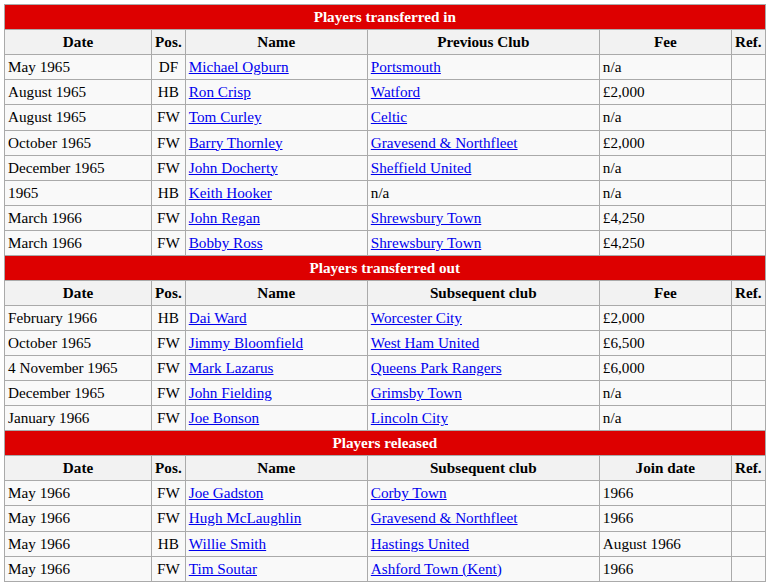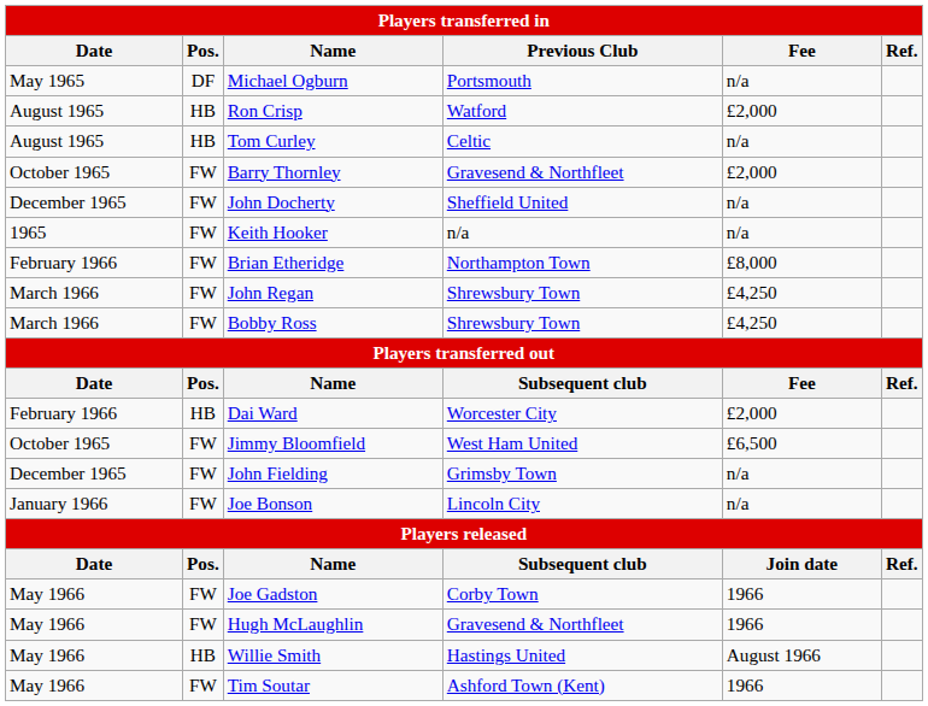Tom Curley | Pos.: FW -> HB
Keith Hooker | Pos.: HB -> FW
+ row: February 1966 | FW | Brian Etheridge | Northampton Town | £8,000
- row: 4 November 1965 | FW | Mark Lazarus | Queens Park Rangers | £6,000
